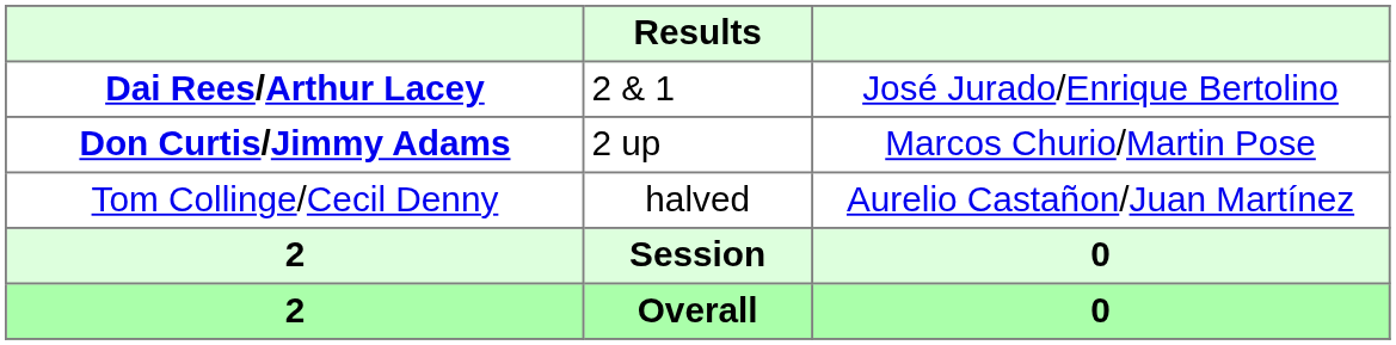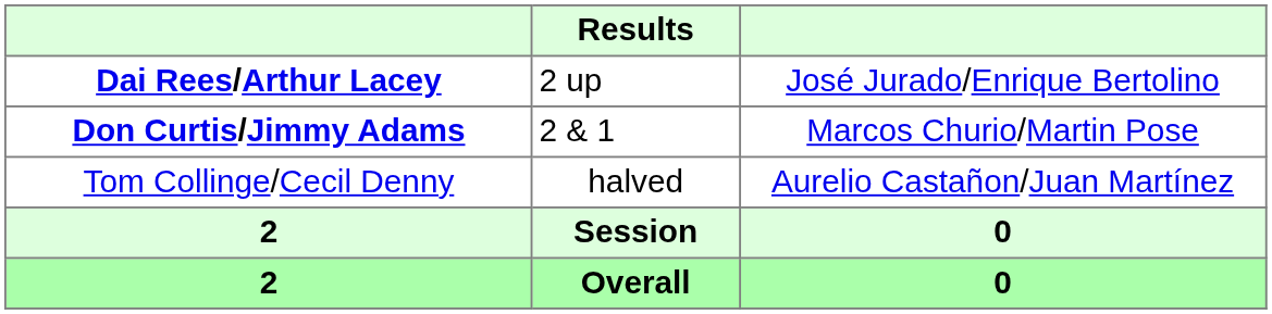Dai Rees/Arthur Lacey | Results: 2 & 1 -> 2 up
Don Curtis/Jimmy Adams | Results: 2 up -> 2 & 1
